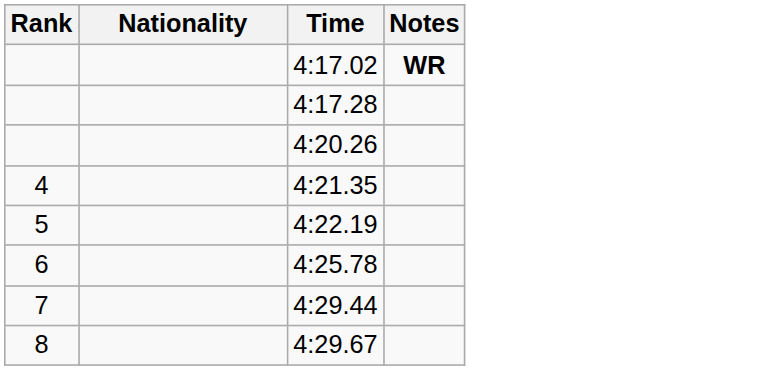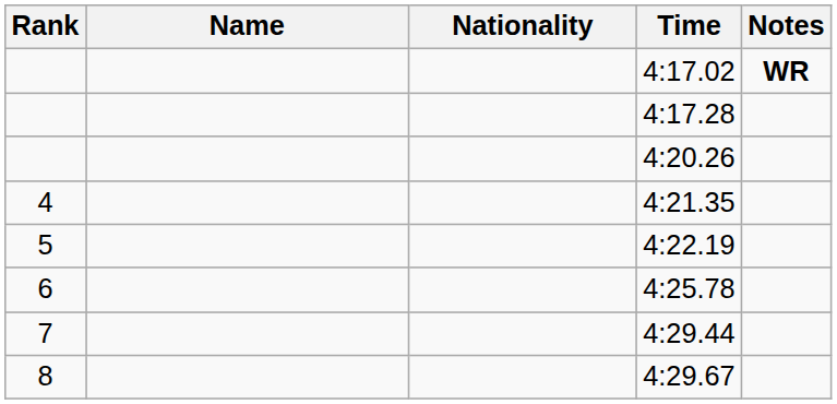+ column: Name
